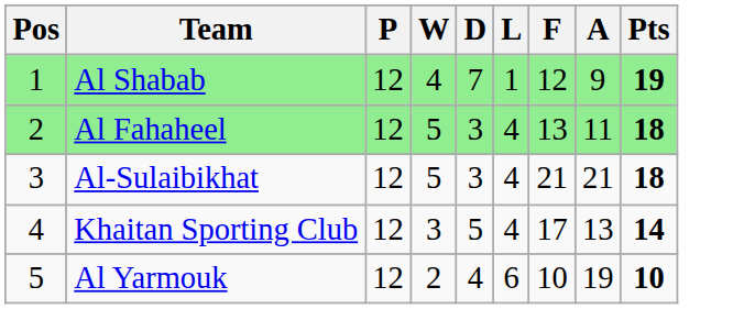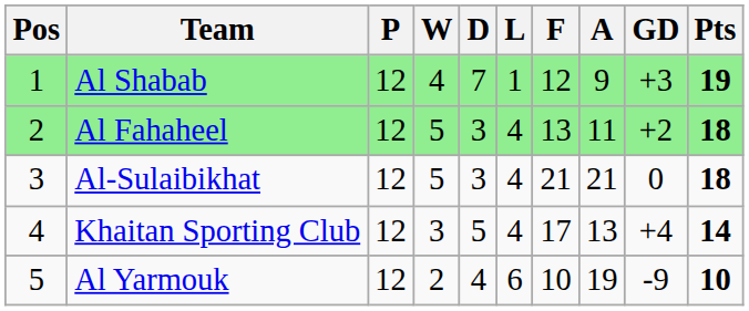+ column: GD | +3 | +2 | 0 | +4 | -9
